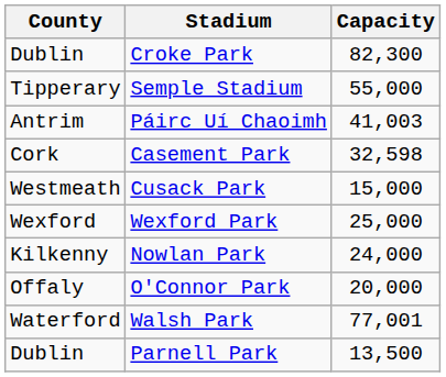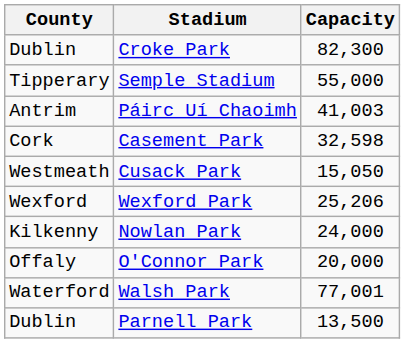Cusack Park | Capacity: 15,000 -> 15,050
Wexford Park | Capacity: 25,000 -> 25,206
